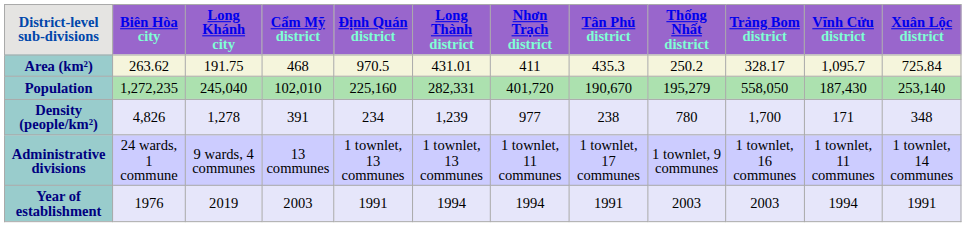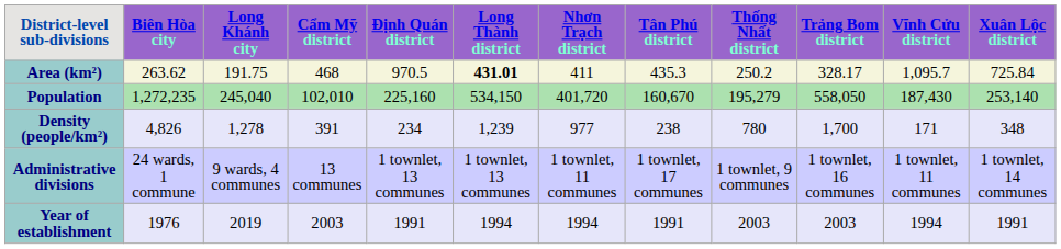Area (km²) | Long Thành district: normal -> bold
Population | Long Thành district: 282,331 -> 534,150
Population | Tân Phú district: 190,670 -> 160,670
